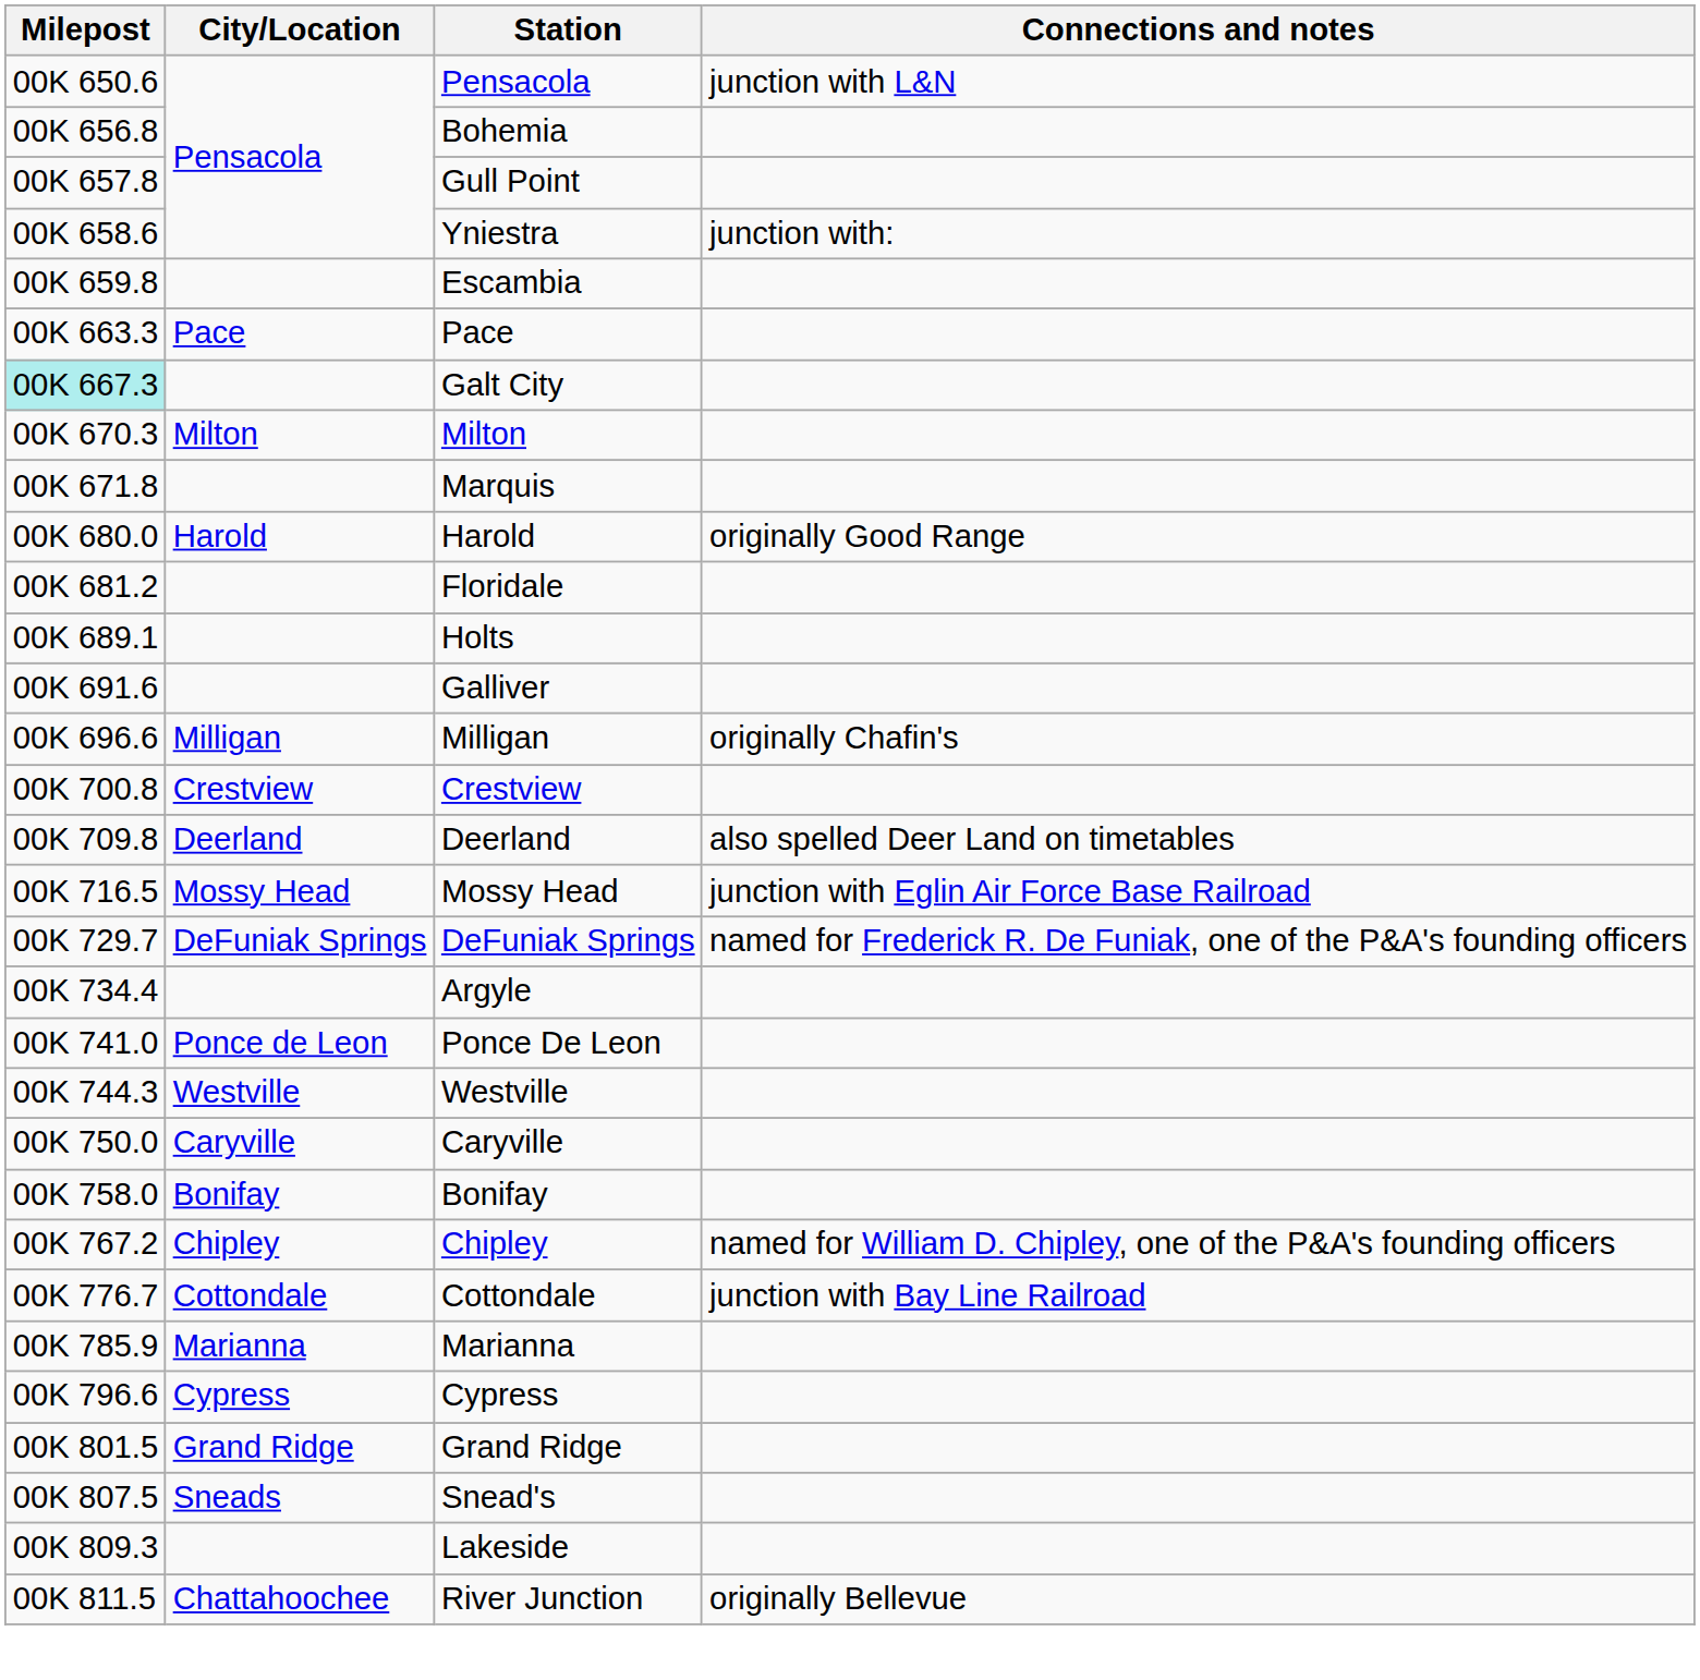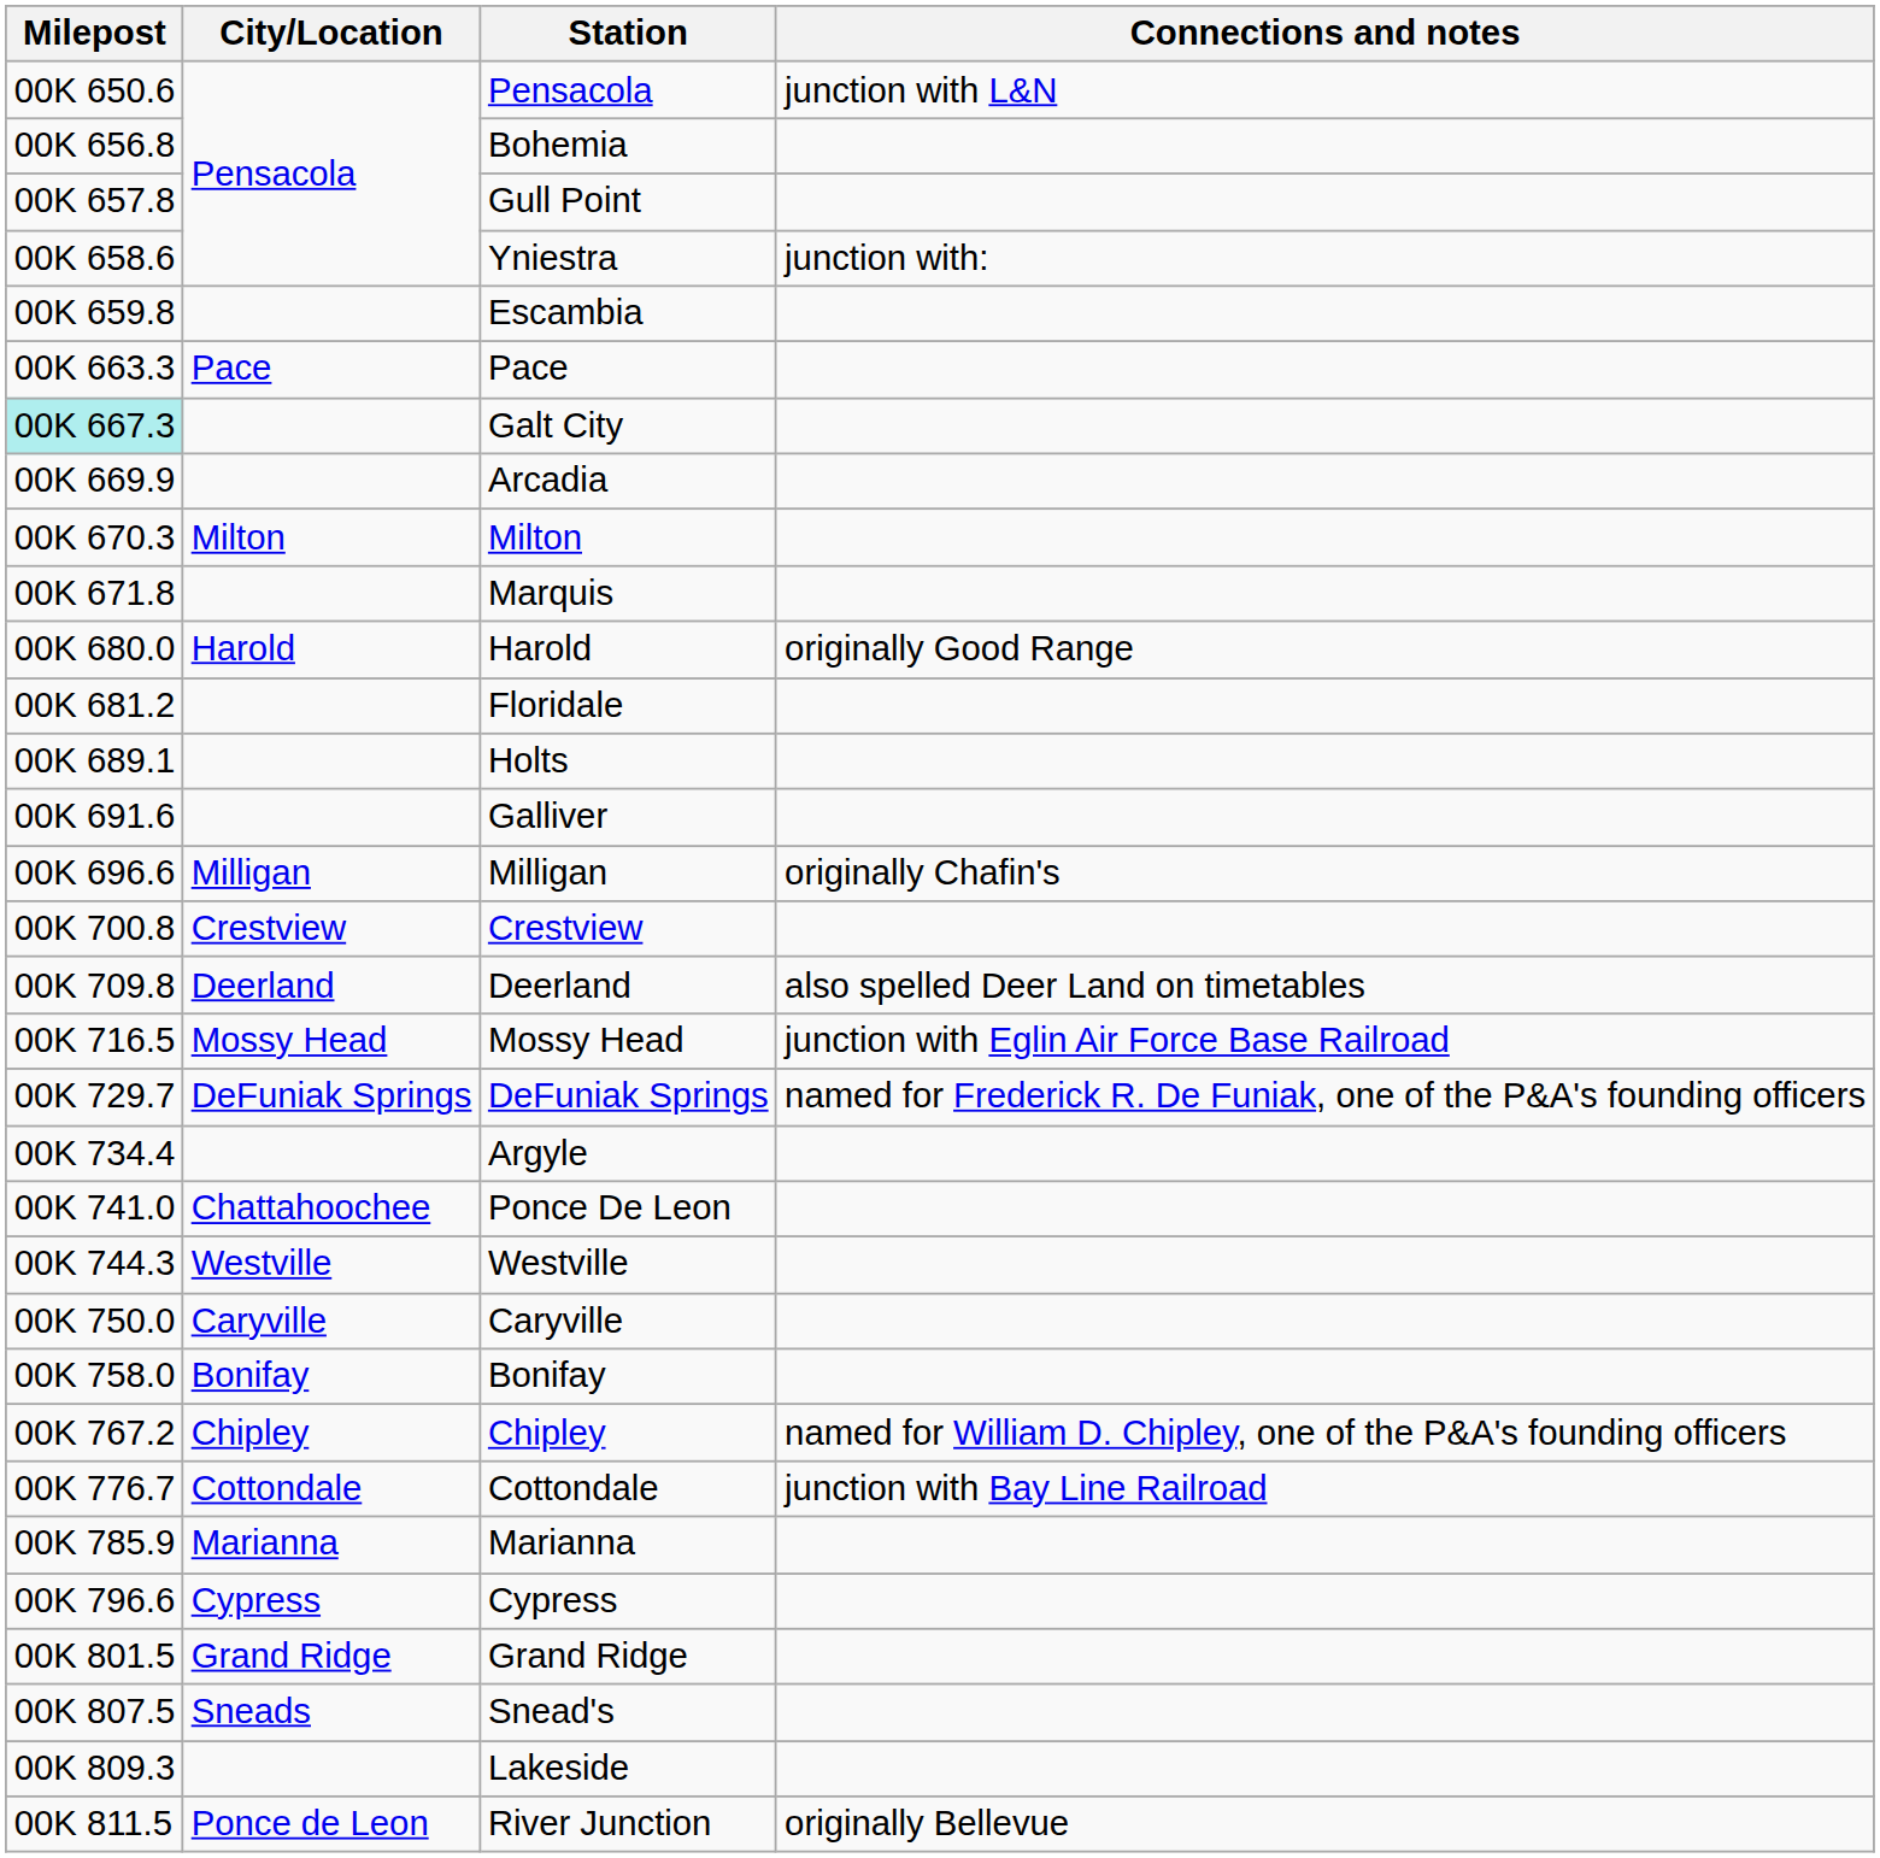+ row: 00K 669.9 | Arcadia
Ponce De Leon | City/Location: Ponce de Leon -> Chattahoochee
River Junction | City/Location: Chattahoochee -> Ponce de Leon
